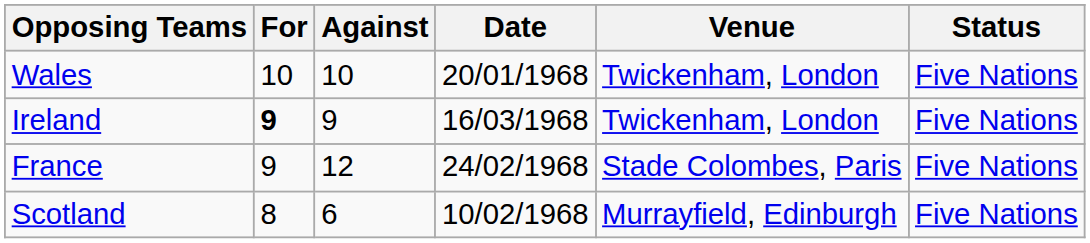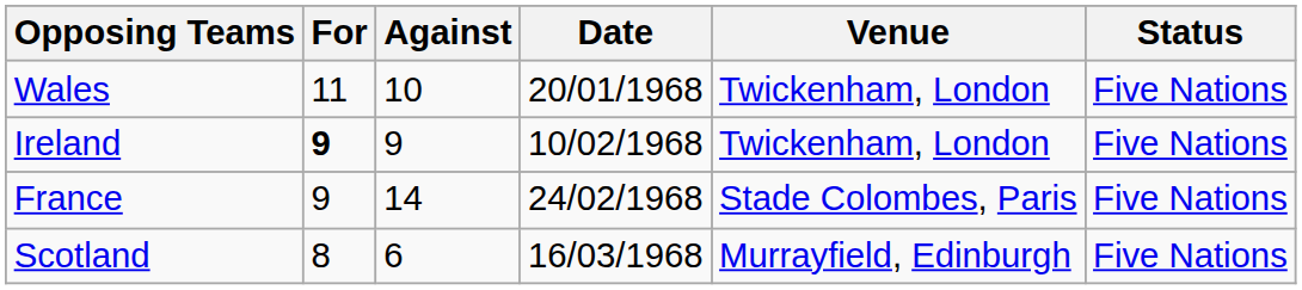Wales | For: 10 -> 11
Ireland | Date: 16/03/1968 -> 10/02/1968
France | Against: 12 -> 14
Scotland | Date: 10/02/1968 -> 16/03/1968
